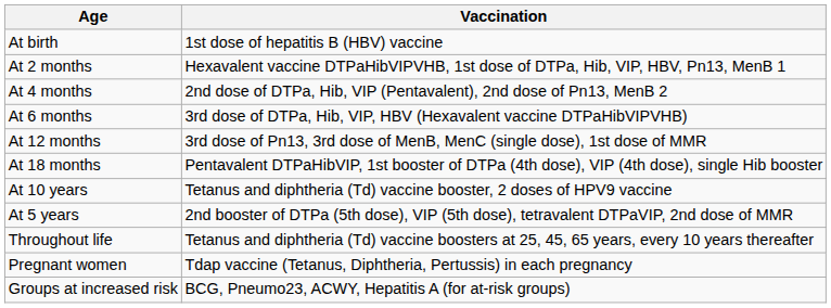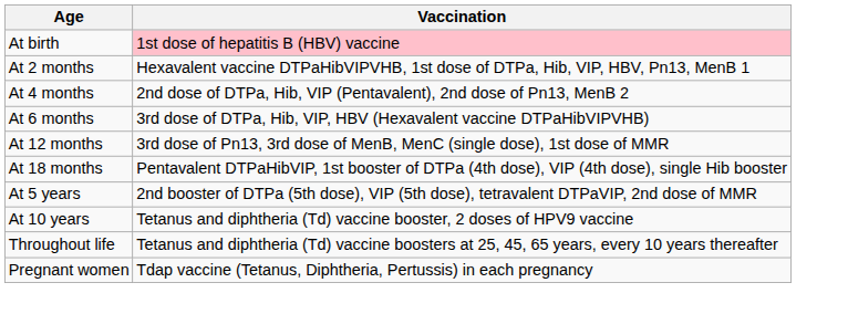At birth | Vaccination: no background -> pink background
rows swapped: At 5 years <-> At 10 years
- row: Groups at increased risk | BCG, Pneumo23, ACWY, Hepatitis A (for at-risk groups)
